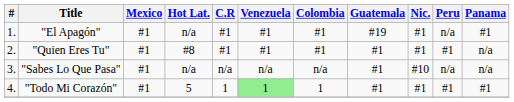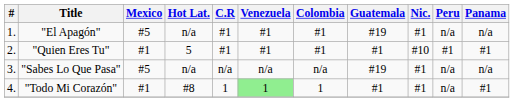"El Apagón" | Mexico: #1 -> #5
"El Apagón" | Panama: #1 -> n/a
"Quien Eres Tu" | Hot Lat.: #8 -> 5
"Quien Eres Tu" | Nic.: #1 -> #10
"Quien Eres Tu" | Panama: n/a -> #1
"Sabes Lo Que Pasa" | Mexico: #1 -> #5
"Sabes Lo Que Pasa" | Guatemala: #1 -> #19
"Sabes Lo Que Pasa" | Nic.: #10 -> #1
"Todo Mi Corazón" | Hot Lat.: 5 -> #8
"Todo Mi Corazón" | Peru: #1 -> n/a
